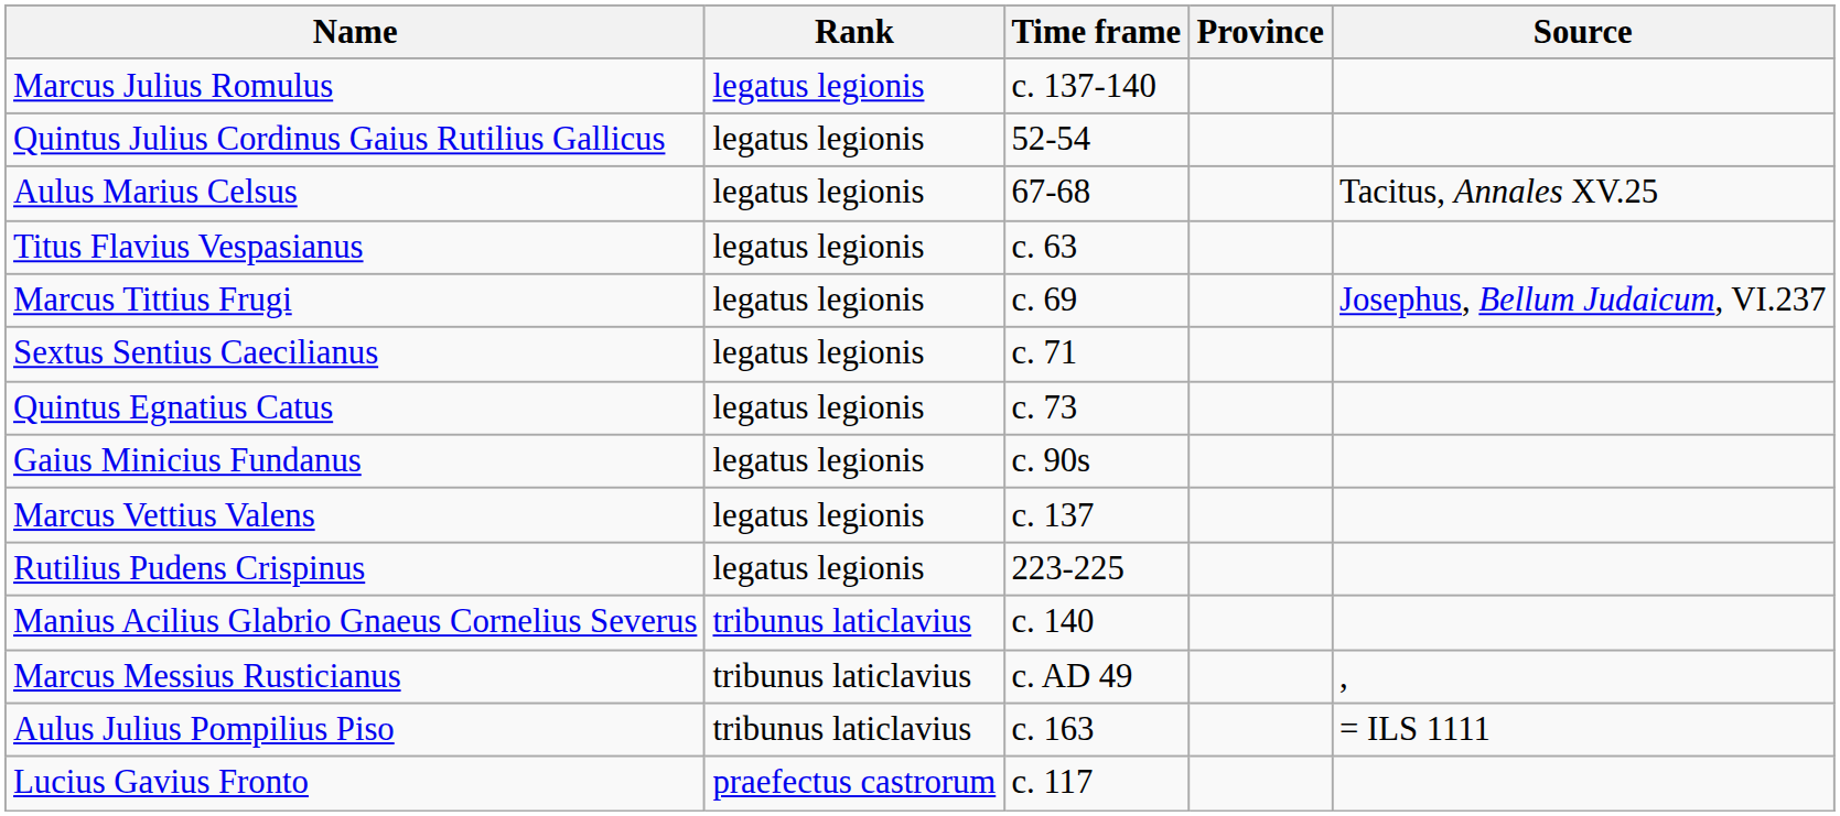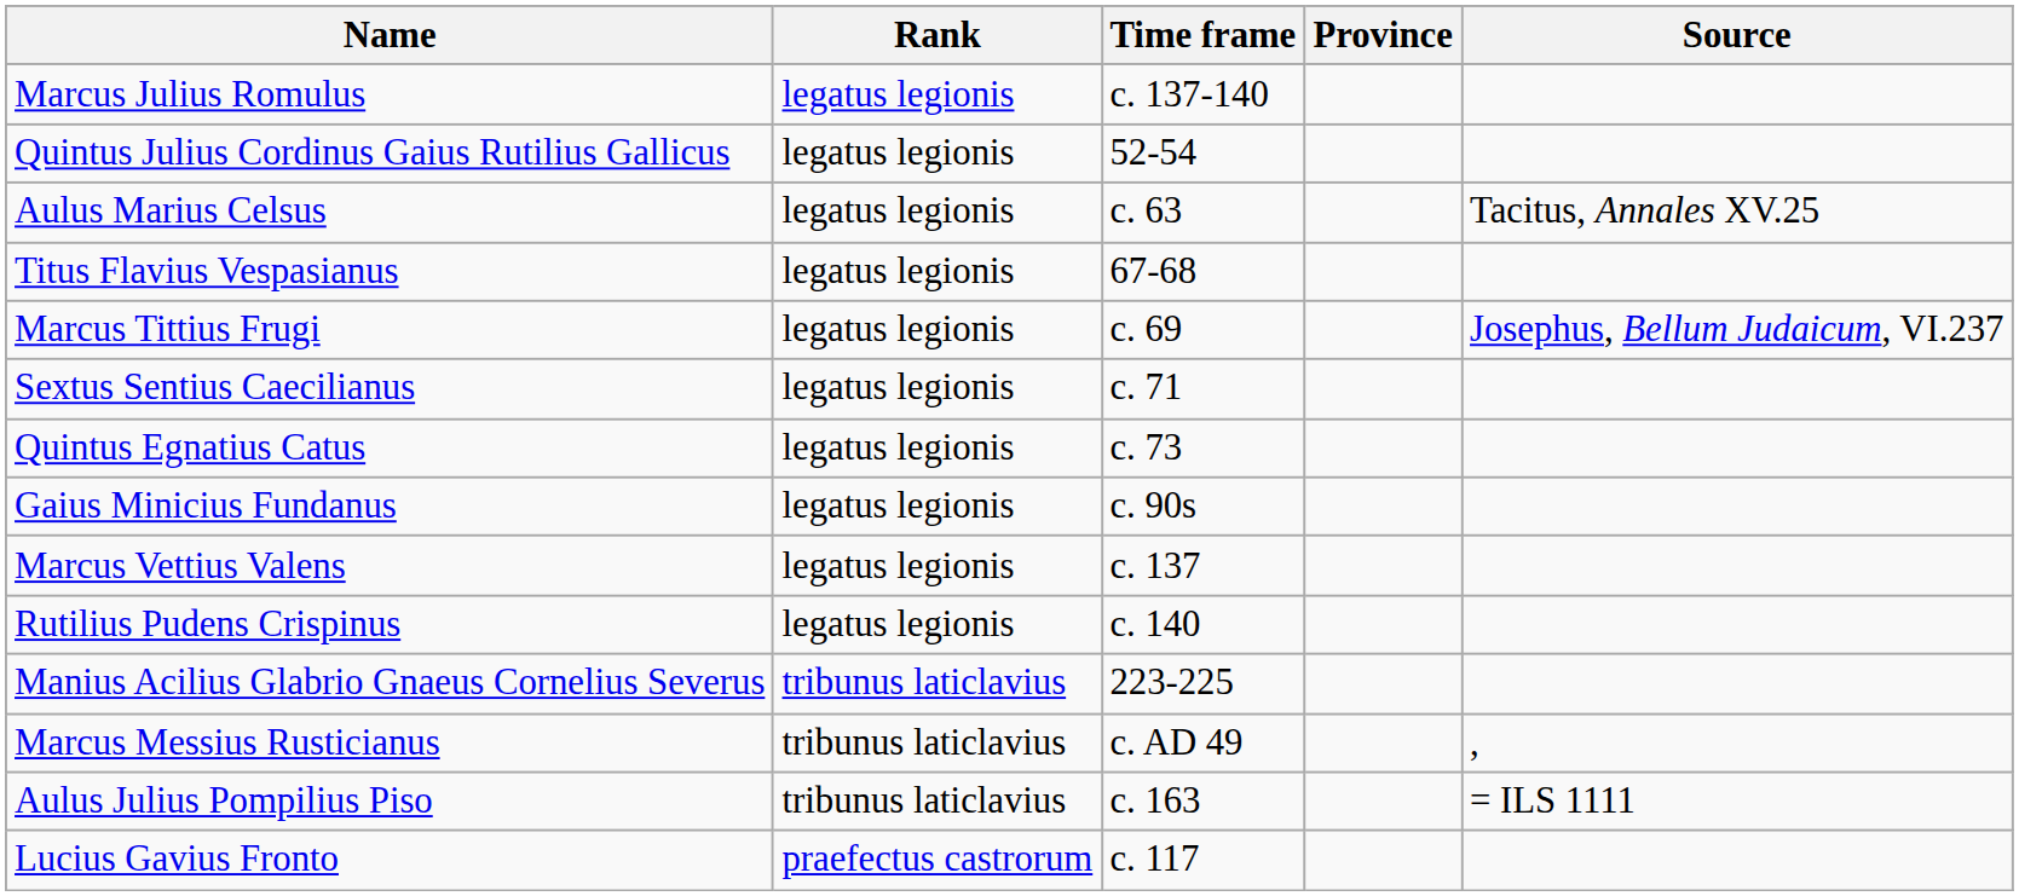Aulus Marius Celsus | Time frame: 67-68 -> c. 63
Titus Flavius Vespasianus | Time frame: c. 63 -> 67-68
Rutilius Pudens Crispinus | Time frame: 223-225 -> c. 140
Manius Acilius Glabrio Gnaeus Cornelius Severus | Time frame: c. 140 -> 223-225
